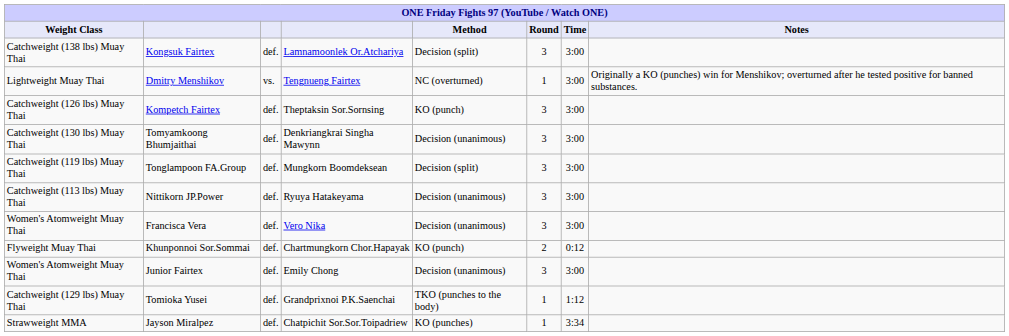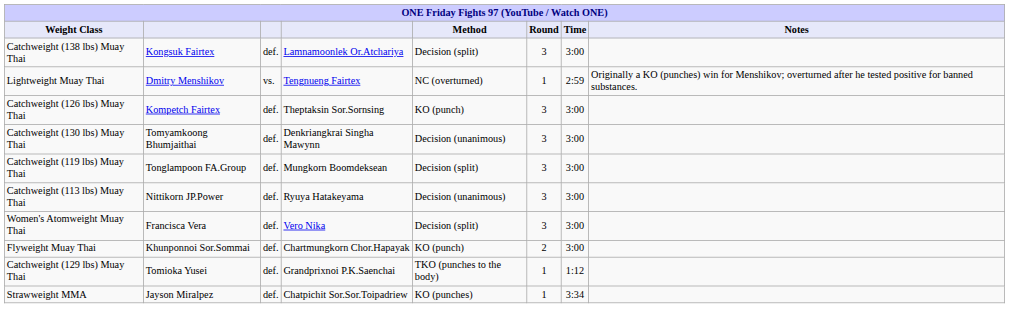Dmitry Menshikov | Time: 3:00 -> 2:59
Francisca Vera | Method: Decision (unanimous) -> Decision (split)
Khunponnoi Sor.Sommai | Time: 0:12 -> 3:00
- row: Women's Atomweight Muay Thai | Junior Fairtex | def. | Emily Chong | Decision (unanimous) | 3 | 3:00
